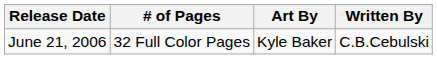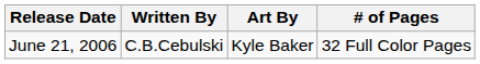columns swapped: Written By <-> # of Pages
